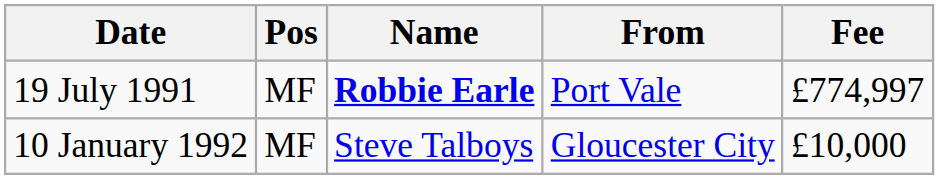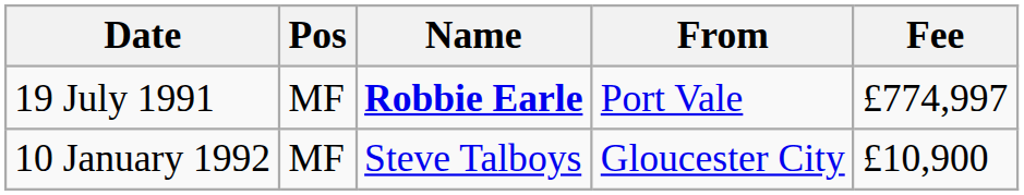10 January 1992 | Fee: £10,000 -> £10,900
